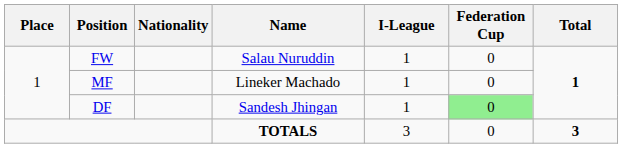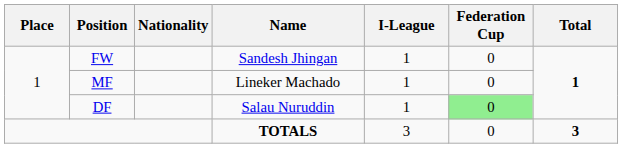FW | Name: Salau Nuruddin -> Sandesh Jhingan
DF | Name: Sandesh Jhingan -> Salau Nuruddin
